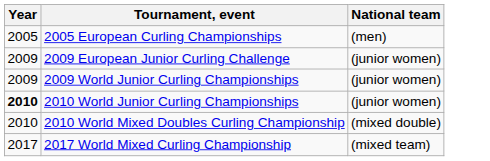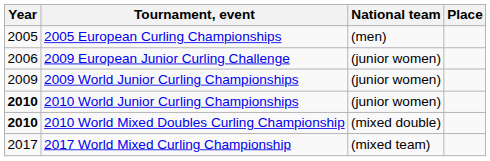+ column: Place
2009 European Junior Curling Challenge | Year: 2009 -> 2006
2010 World Mixed Doubles Curling Championship | Year: normal -> bold
